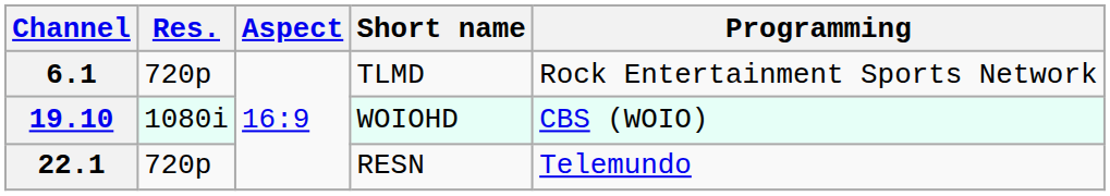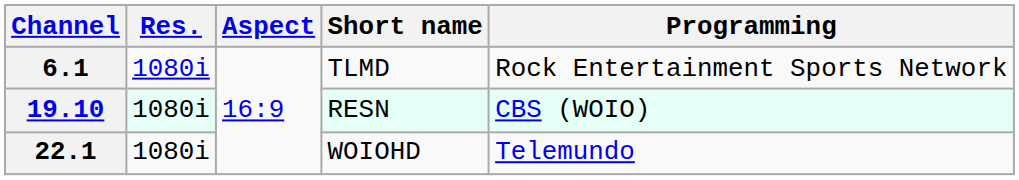6.1 | Res.: 720p -> 1080i
19.10 | Short name: WOIOHD -> RESN
22.1 | Res.: 720p -> 1080i
22.1 | Short name: RESN -> WOIOHD
